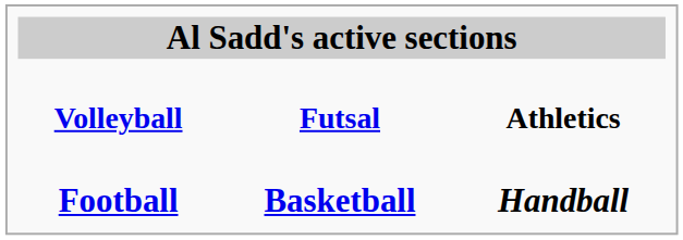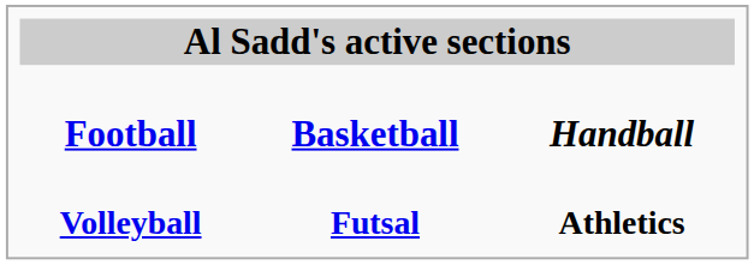rows swapped: Football <-> Volleyball
